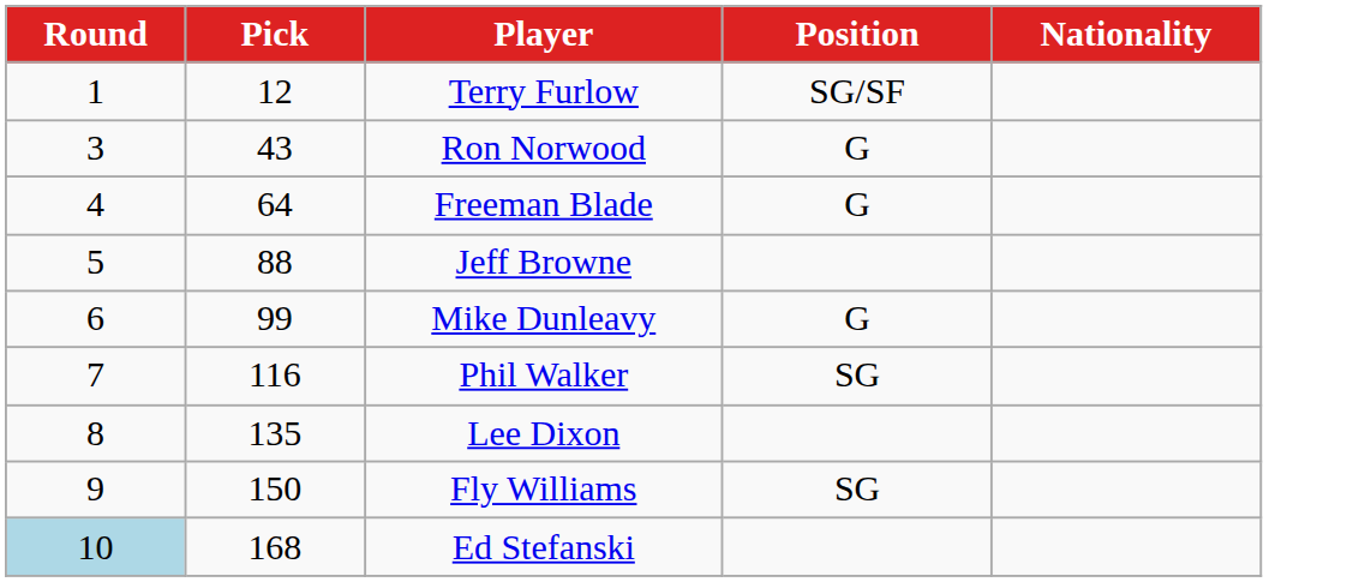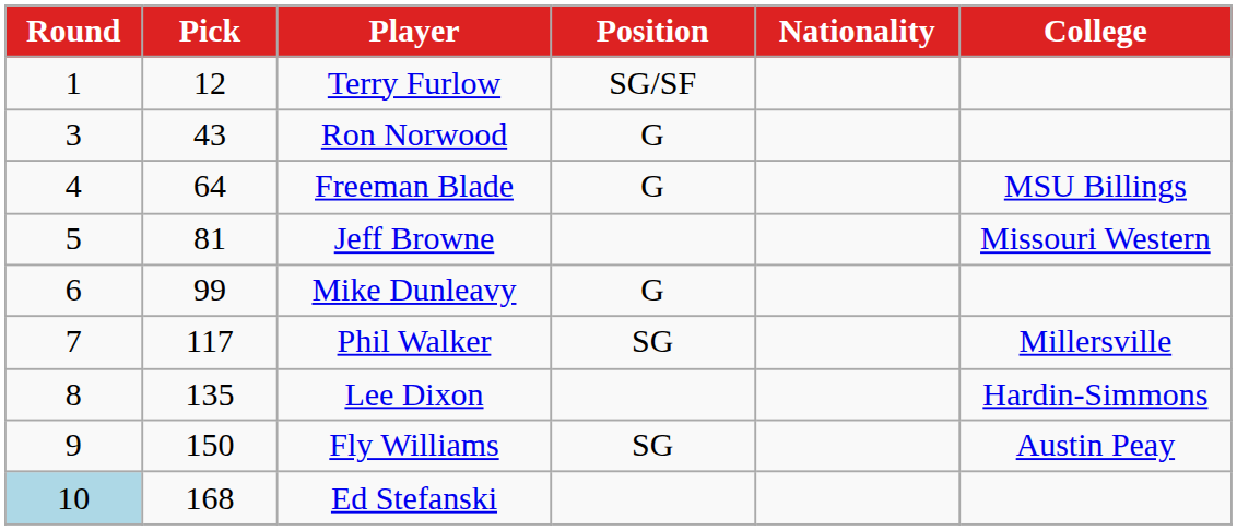+ column: College | MSU Billings | Missouri Western | Millersville | Hardin-Simmons | Austin Peay
Jeff Browne | Pick: 88 -> 81
Phil Walker | Pick: 116 -> 117
